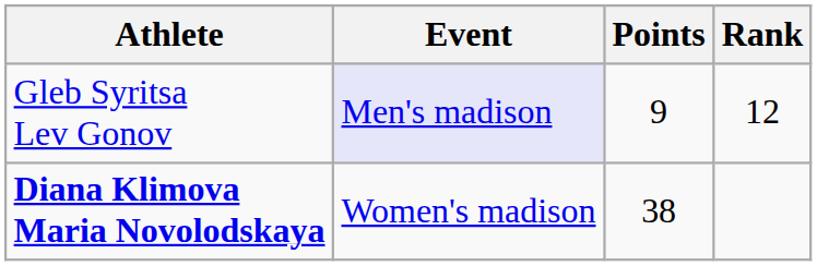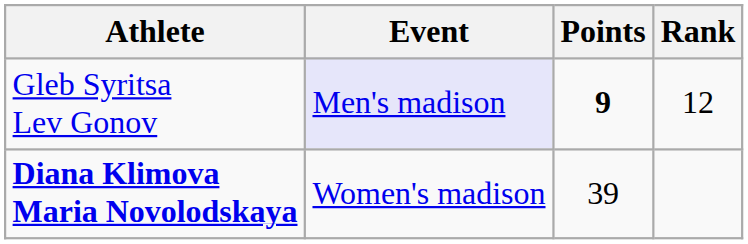Gleb Syritsa Lev Gonov | Points: normal -> bold
Diana Klimova Maria Novolodskaya | Points: 38 -> 39
